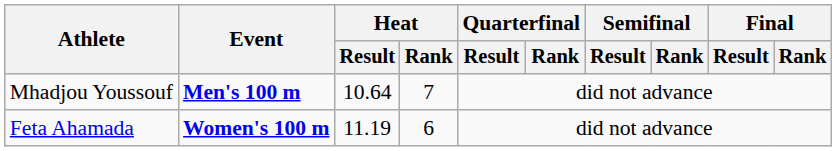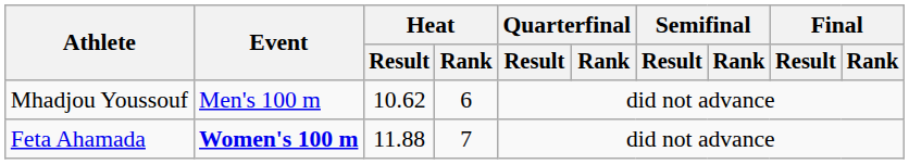Mhadjou Youssouf | Event: bold -> normal
Mhadjou Youssouf | Heat / Result: 10.64 -> 10.62
Mhadjou Youssouf | Heat / Rank: 7 -> 6
Feta Ahamada | Heat / Result: 11.19 -> 11.88
Feta Ahamada | Heat / Rank: 6 -> 7
